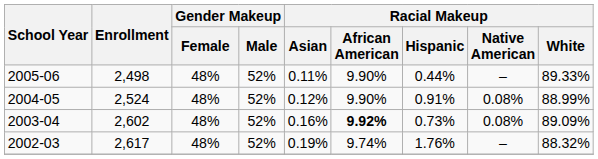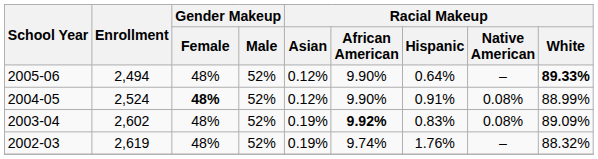2005-06 | Enrollment: 2,498 -> 2,494
2005-06 | Racial Makeup / Asian: 0.11% -> 0.12%
2005-06 | Racial Makeup / Hispanic: 0.44% -> 0.64%
2005-06 | Racial Makeup / White: normal -> bold
2004-05 | Gender Makeup / Female: normal -> bold
2003-04 | Racial Makeup / Asian: 0.16% -> 0.19%
2003-04 | Racial Makeup / Hispanic: 0.73% -> 0.83%
2002-03 | Enrollment: 2,617 -> 2,619
